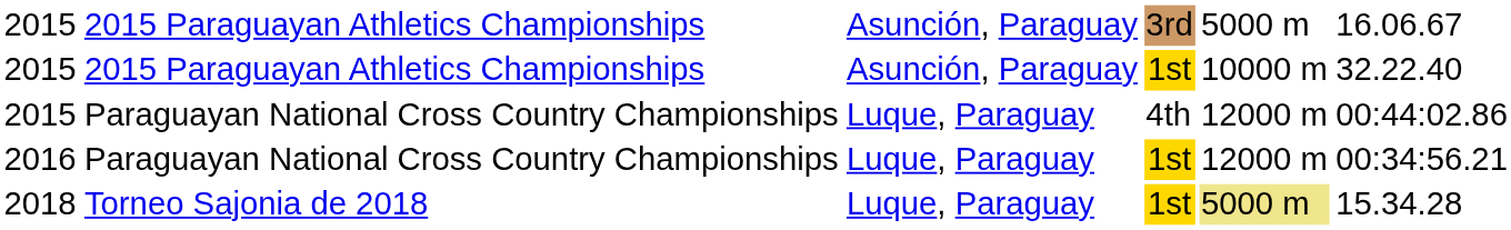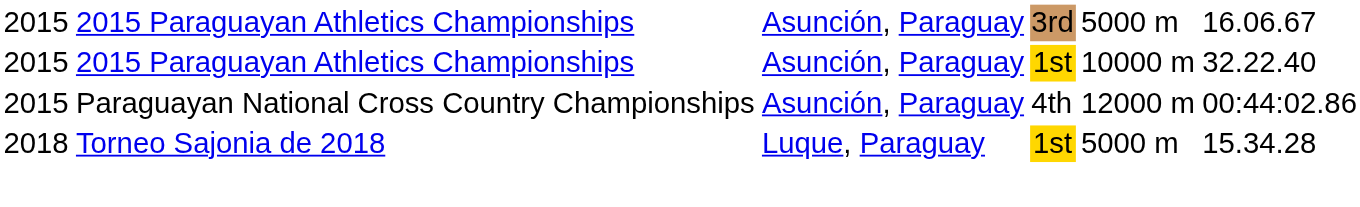2015 / Paraguayan National Cross Country Championships | column 3: Luque, Paraguay -> Asunción, Paraguay
- row: 2016 | Paraguayan National Cross Country Championships | Luque, Paraguay | 1st | 12000 m | 00:34:56.21
2018 | column 5: khaki background -> no background
